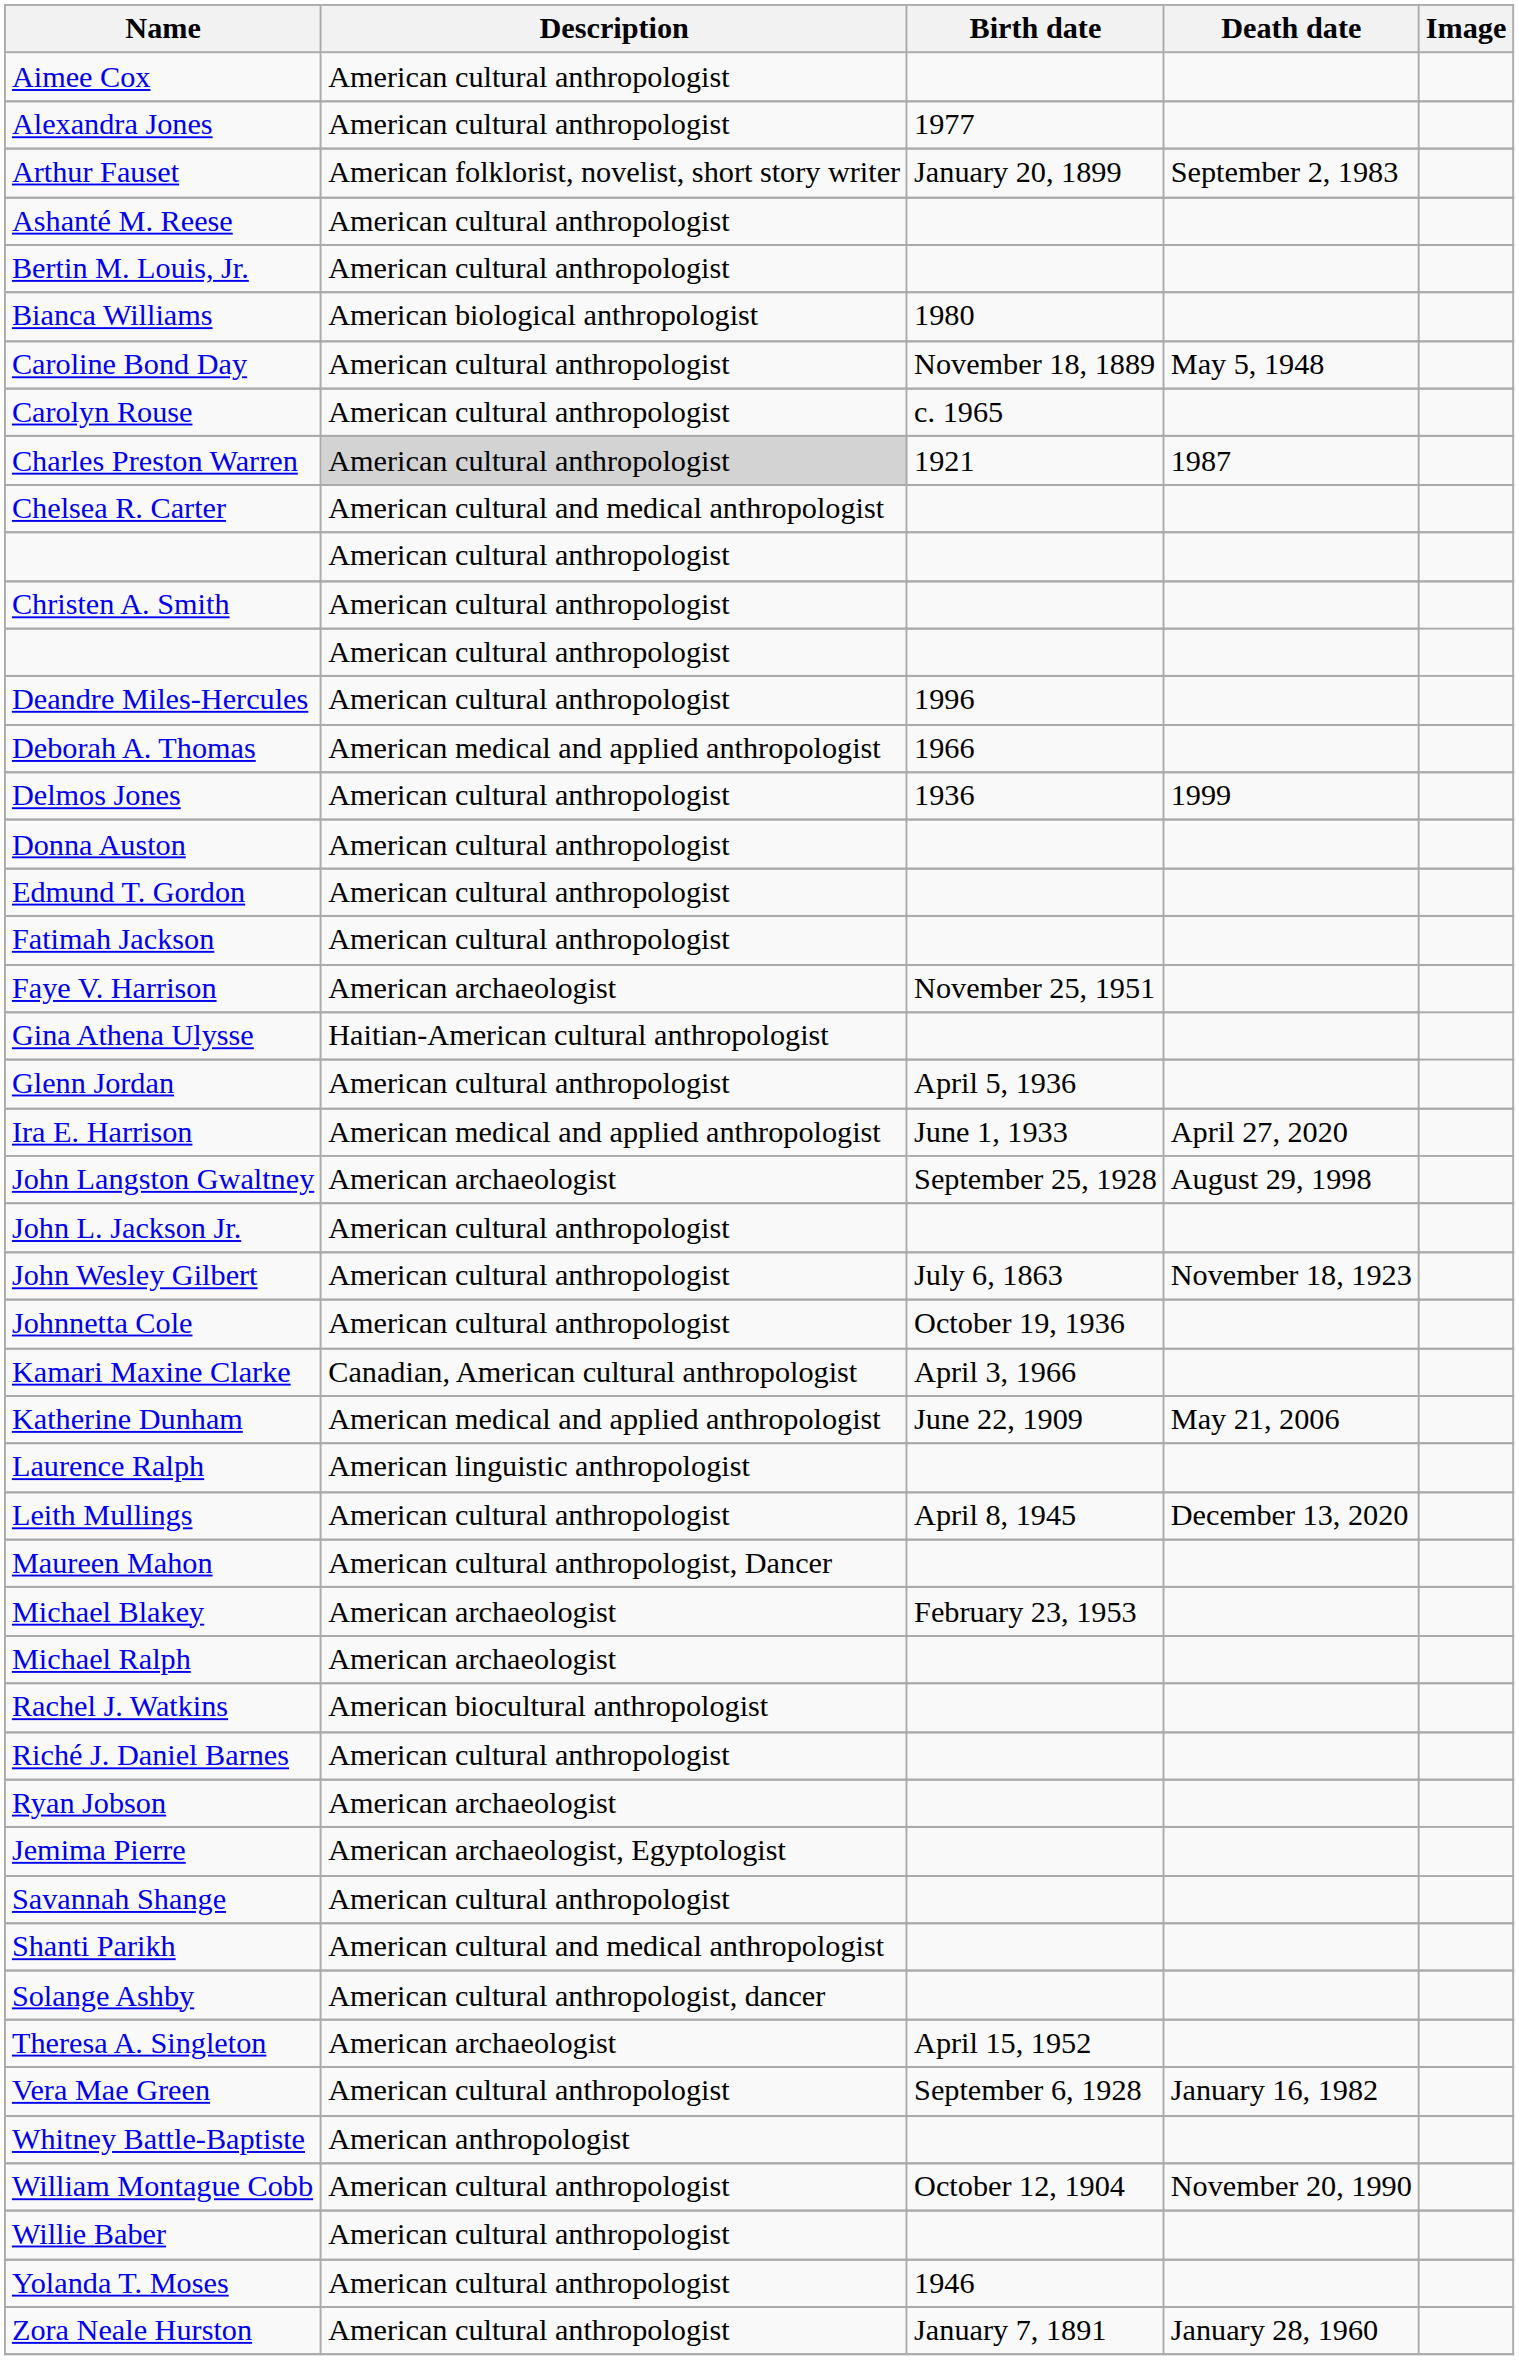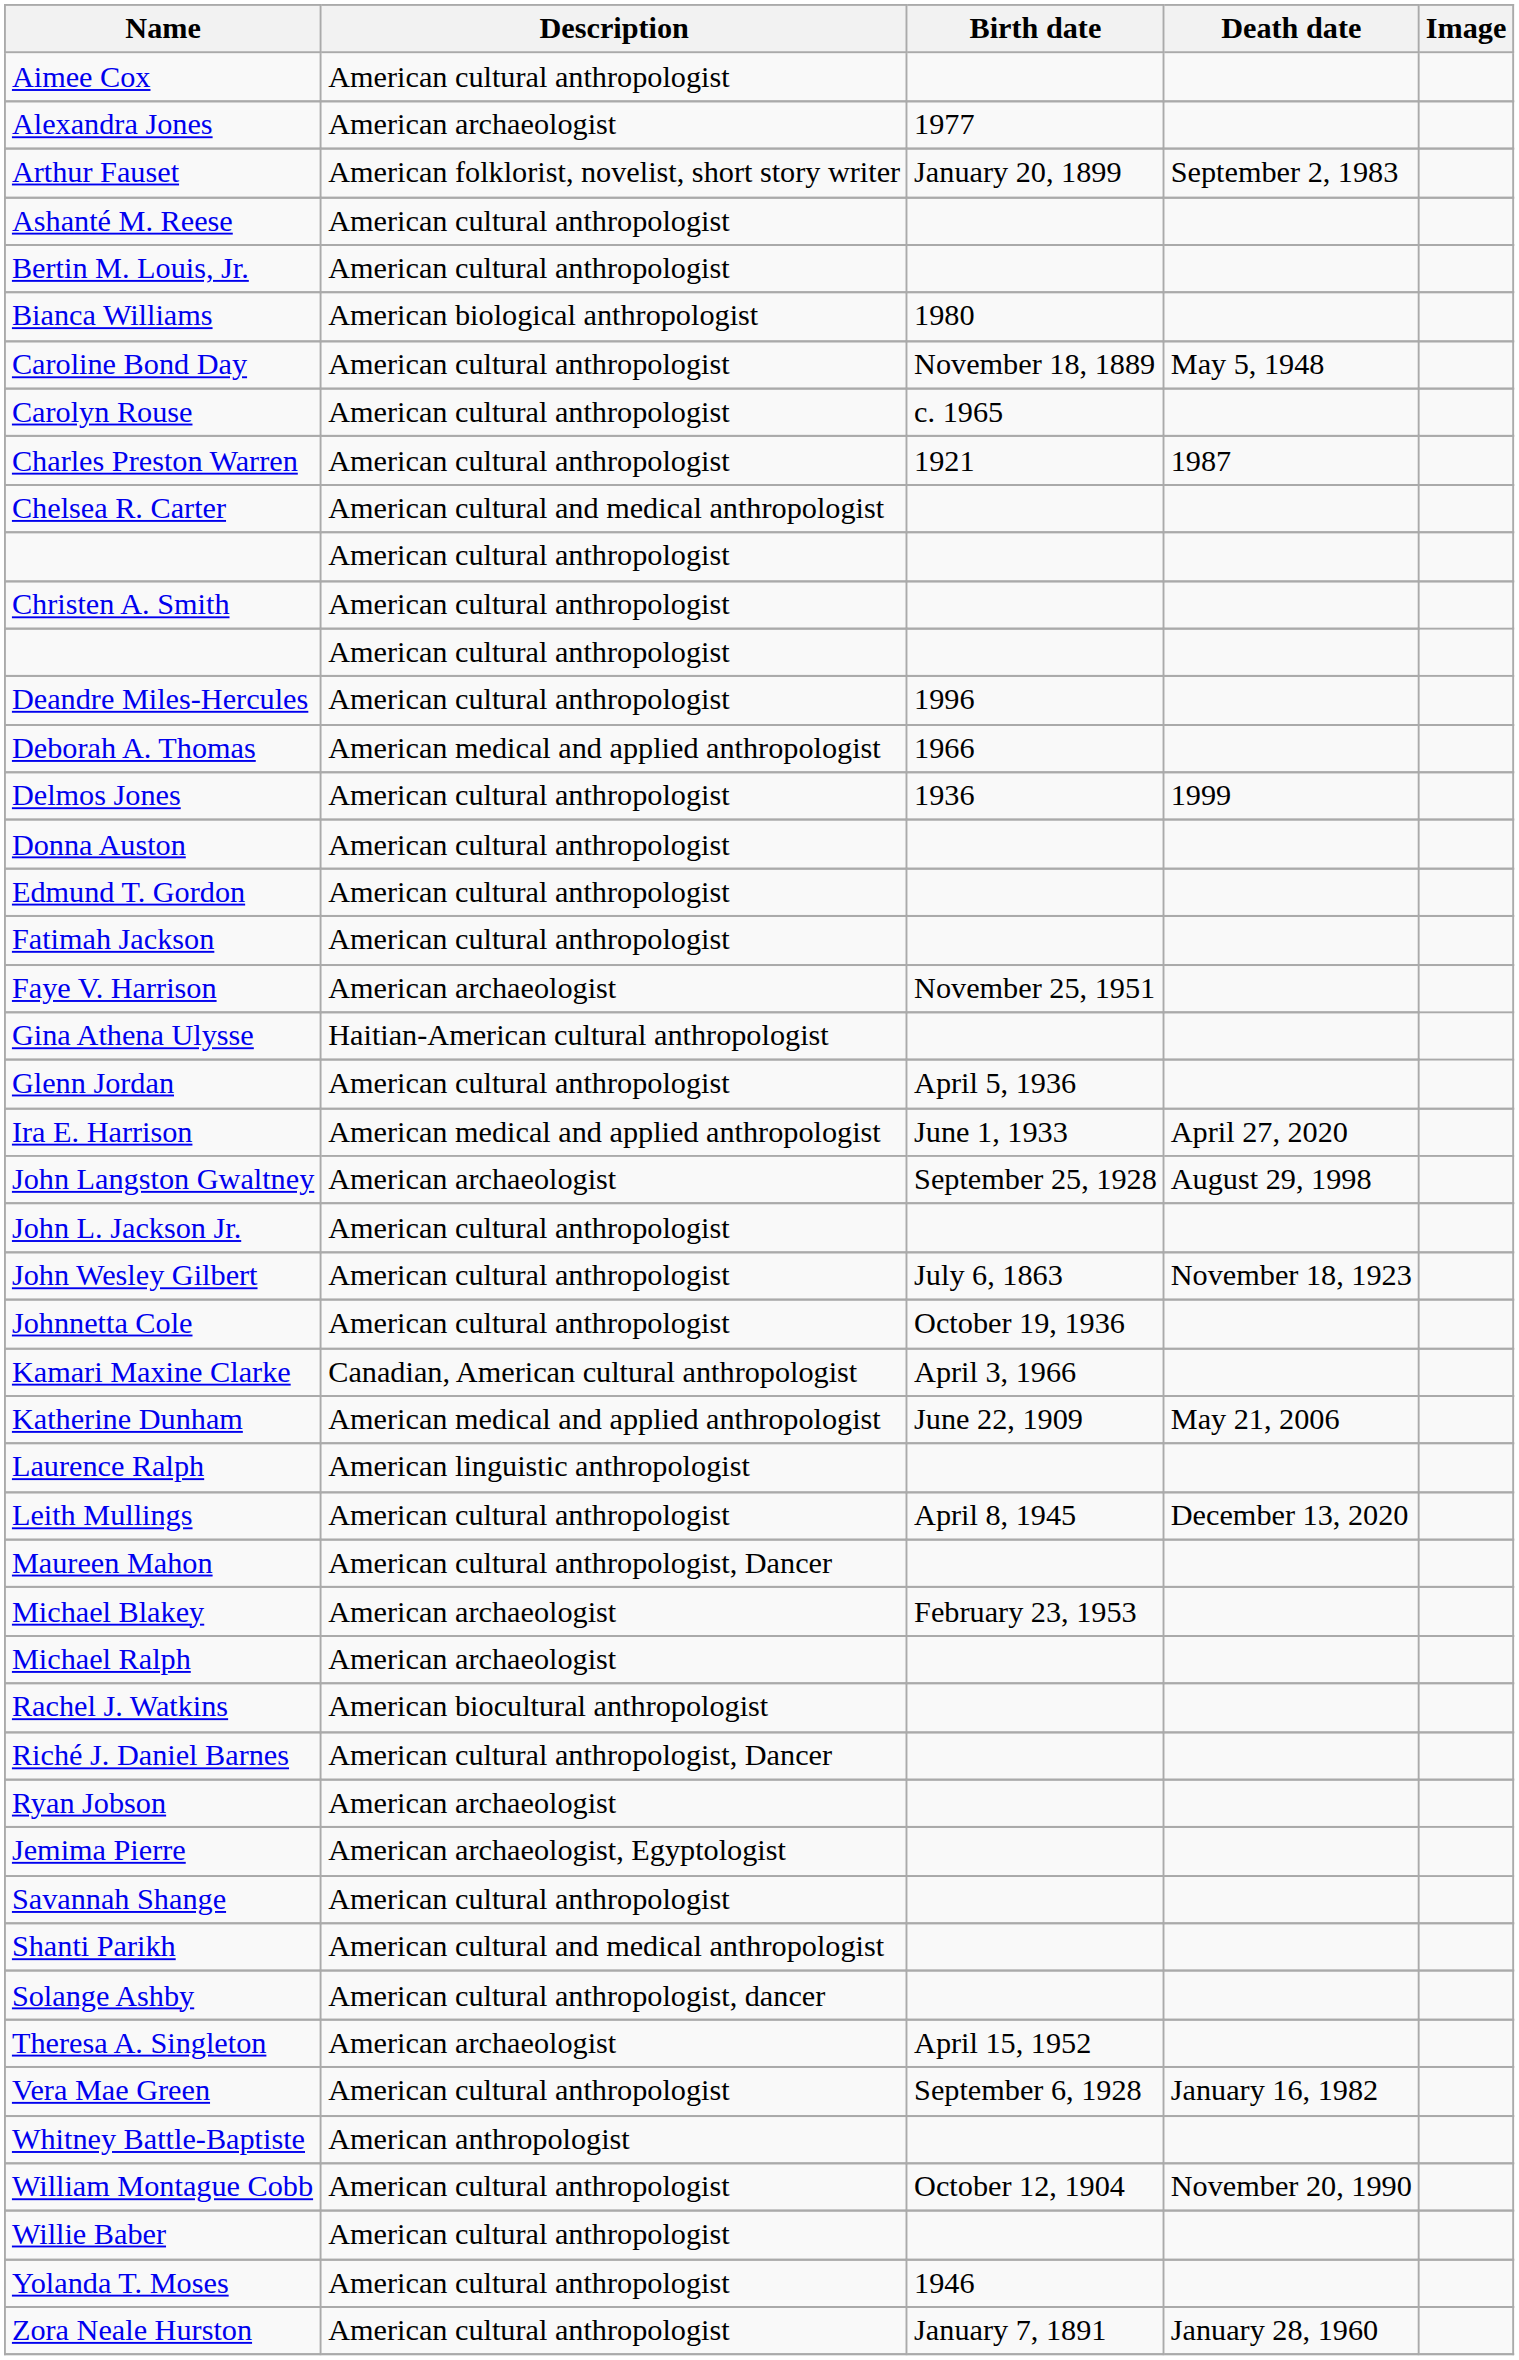Alexandra Jones | Description: American cultural anthropologist -> American archaeologist
Charles Preston Warren | Description: lightgrey background -> no background
Riché J. Daniel Barnes | Description: American cultural anthropologist -> American cultural anthropologist, Dancer
